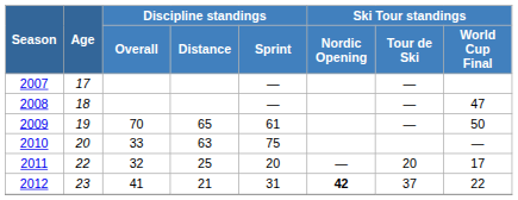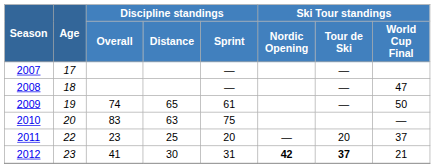2009 | Discipline standings / Overall: 70 -> 74
2010 | Discipline standings / Overall: 33 -> 83
2011 | Discipline standings / Overall: 32 -> 23
2011 | Ski Tour standings / World Cup Final: 17 -> 37
2012 | Discipline standings / Distance: 21 -> 30
2012 | Ski Tour standings / Tour de Ski: normal -> bold
2012 | Ski Tour standings / World Cup Final: 22 -> 21
